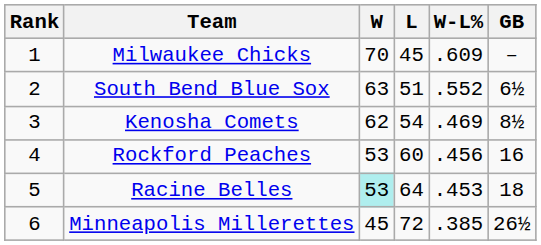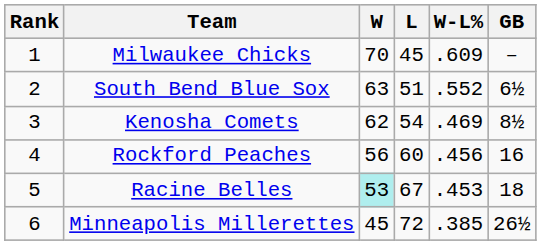Rockford Peaches | W: 53 -> 56
Racine Belles | L: 64 -> 67
